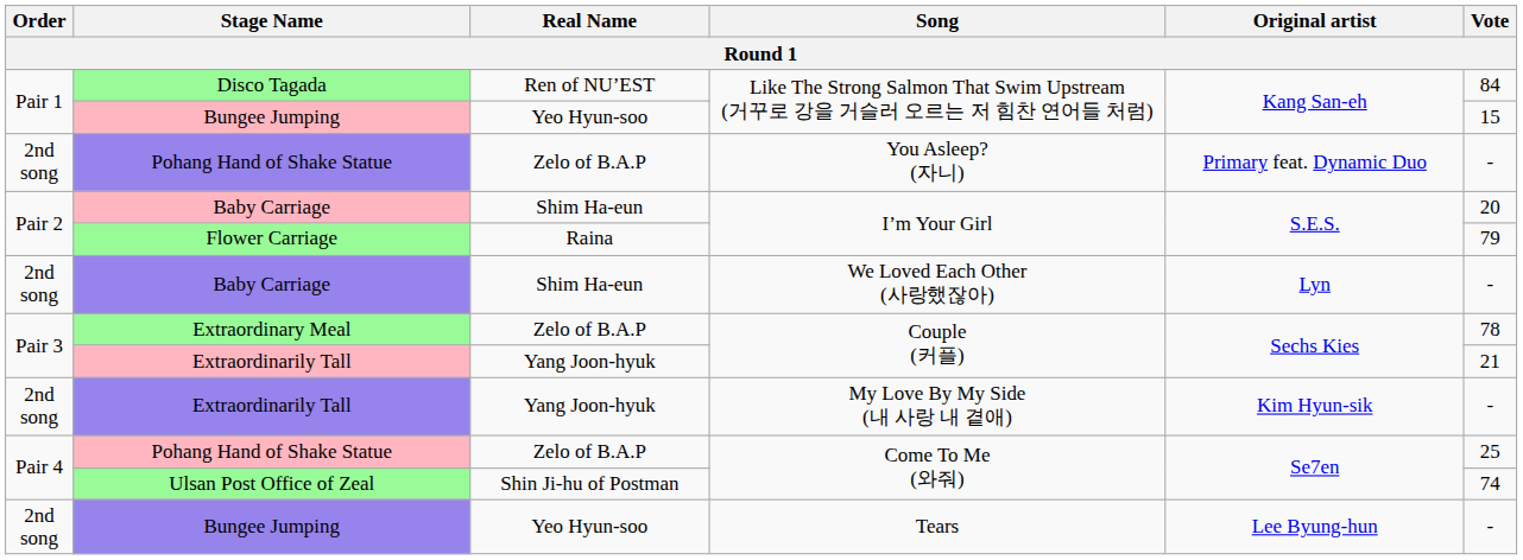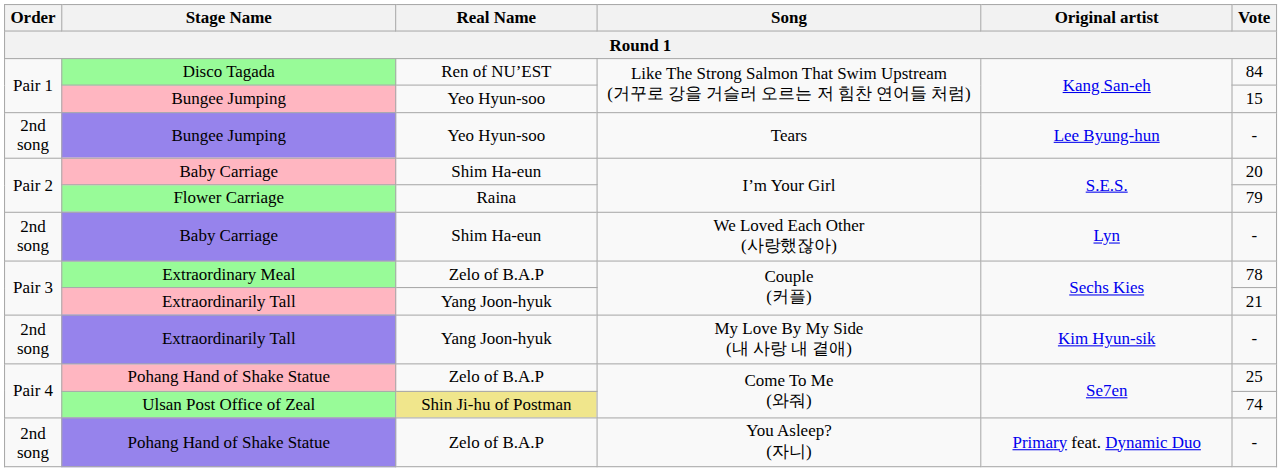rows swapped: Bungee Jumping / Tears <-> Pohang Hand of Shake Statue / You Asleep? (자니)
Ulsan Post Office of Zeal | Real Name: no background -> khaki background
